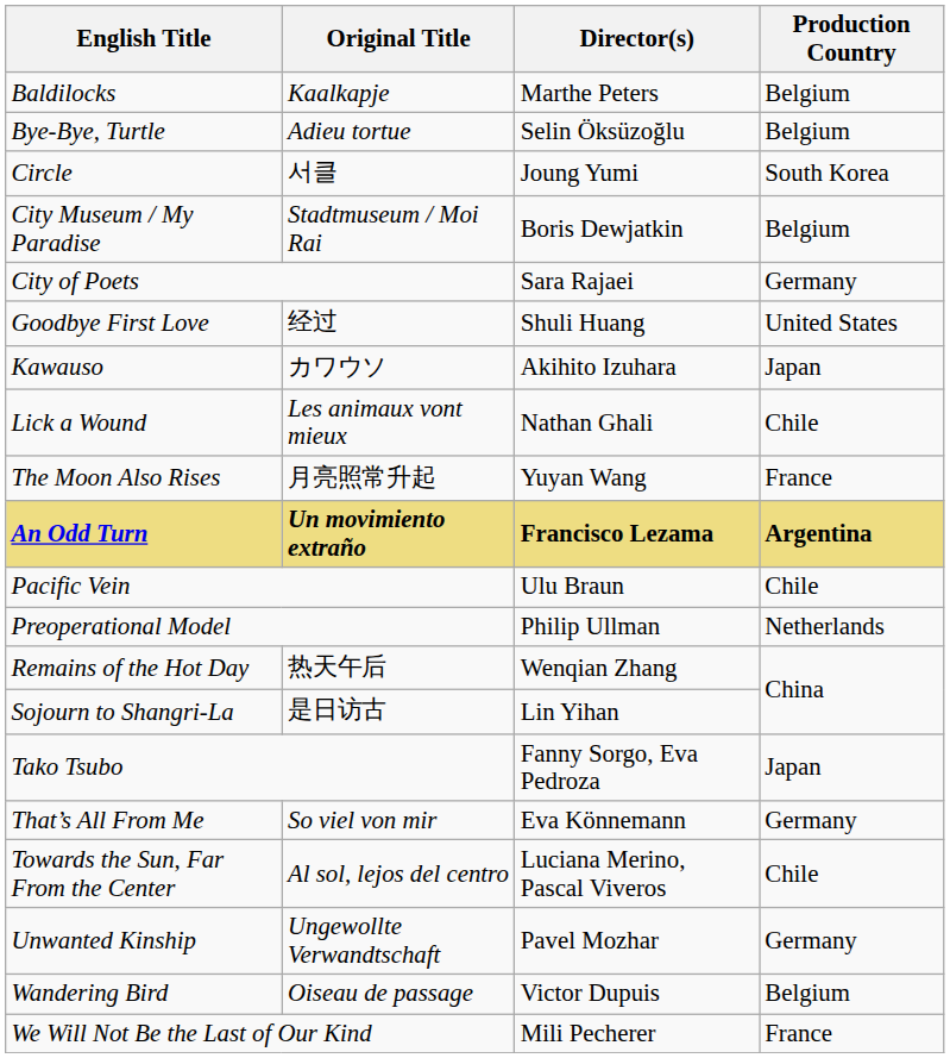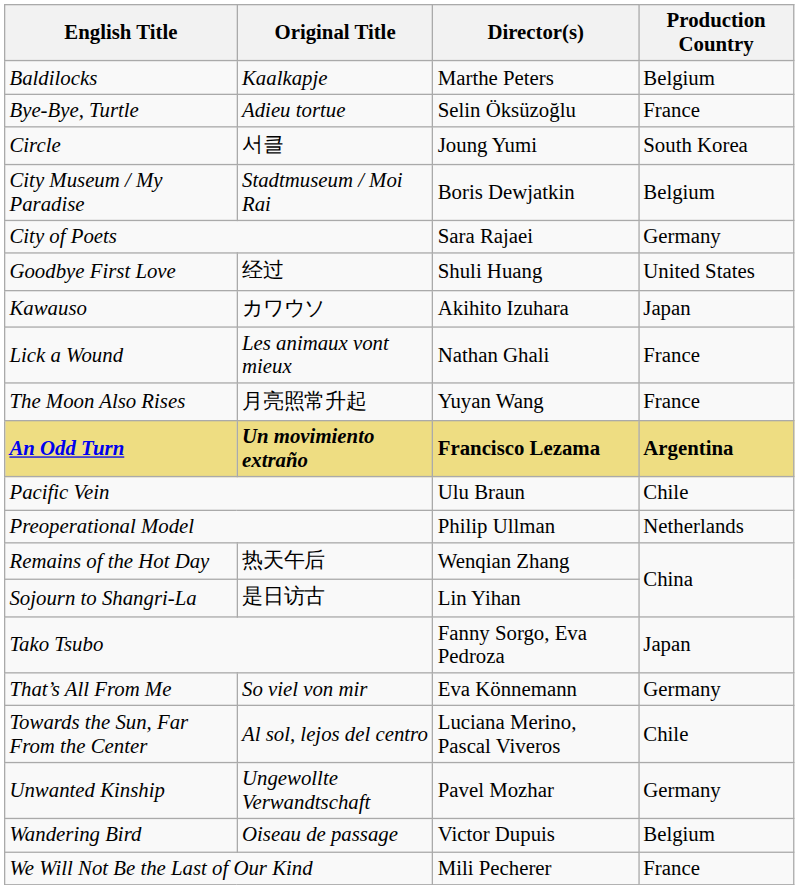Bye-Bye, Turtle | Production Country: Belgium -> France
Lick a Wound | Production Country: Chile -> France
